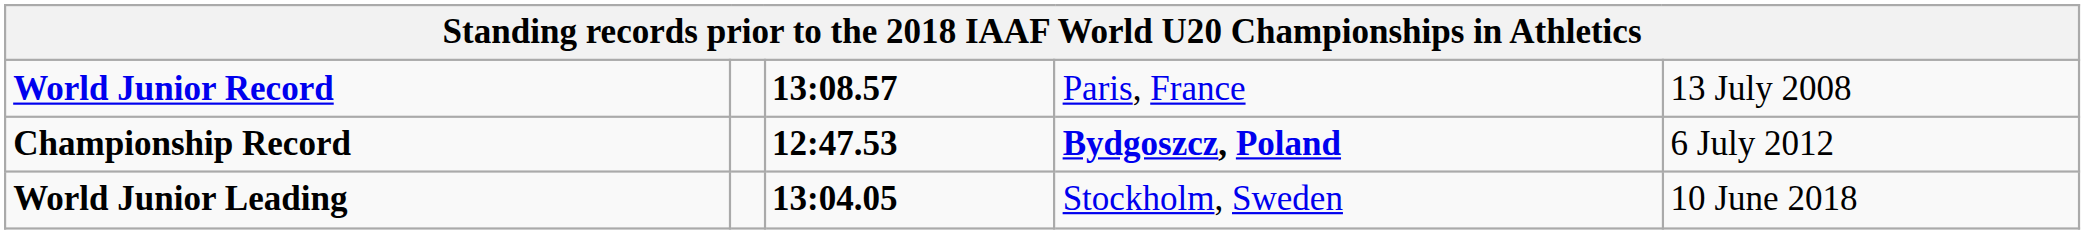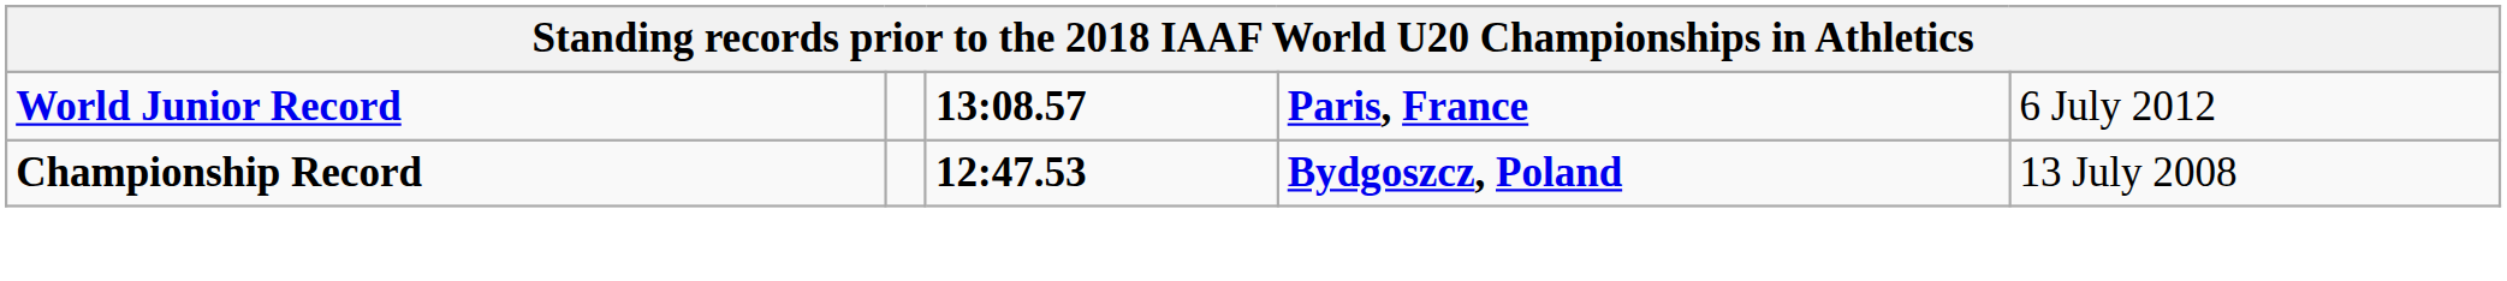World Junior Record | column 4: normal -> bold
World Junior Record | column 5: 13 July 2008 -> 6 July 2012
Championship Record | column 5: 6 July 2012 -> 13 July 2008
- row: World Junior Leading | 13:04.05 | Stockholm, Sweden | 10 June 2018
